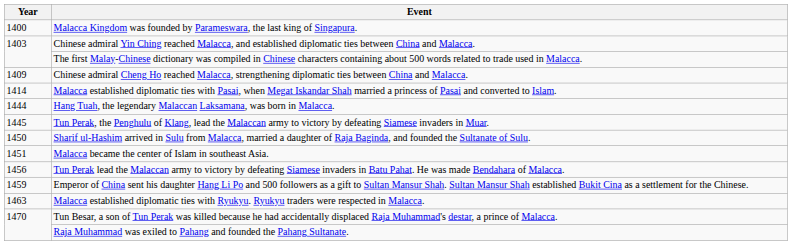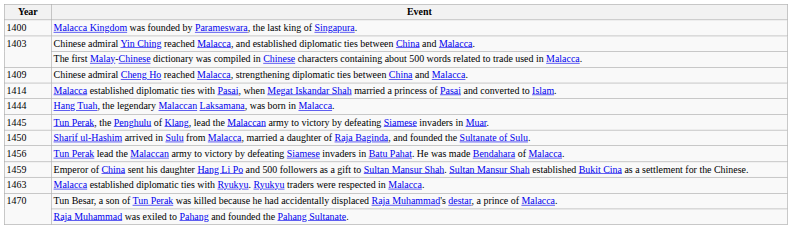- row: 1451 | Malacca became the center of Islam in southeast Asia.
